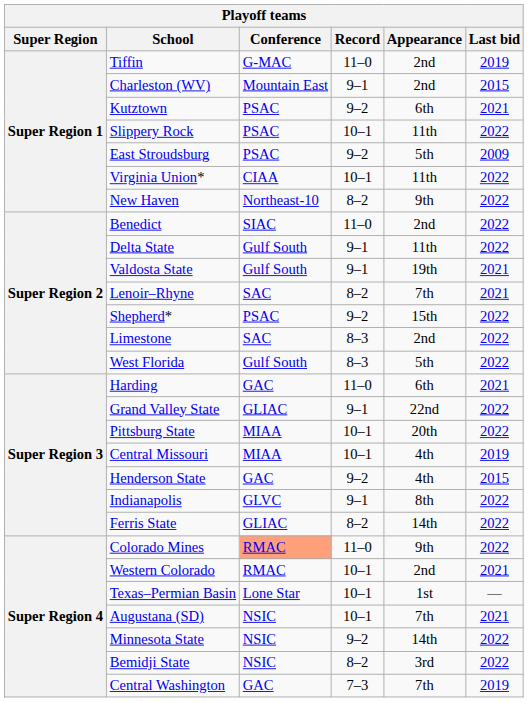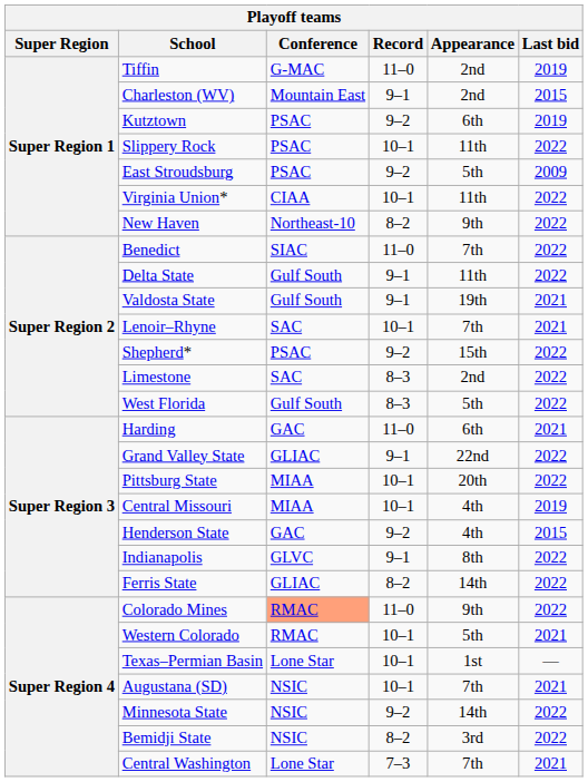Kutztown | Last bid: 2021 -> 2019
Benedict | Appearance: 2nd -> 7th
Lenoir–Rhyne | Record: 8–2 -> 10–1
Western Colorado | Appearance: 2nd -> 5th
Central Washington | Conference: GAC -> Lone Star
Central Washington | Last bid: 2019 -> 2021
